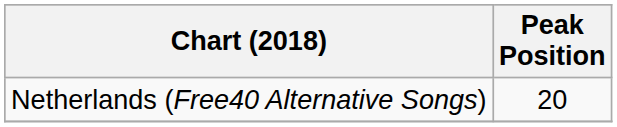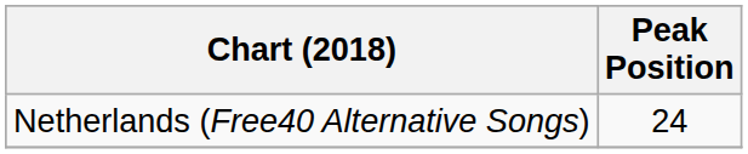Netherlands (Free40 Alternative Songs) | Peak Position: 20 -> 24
